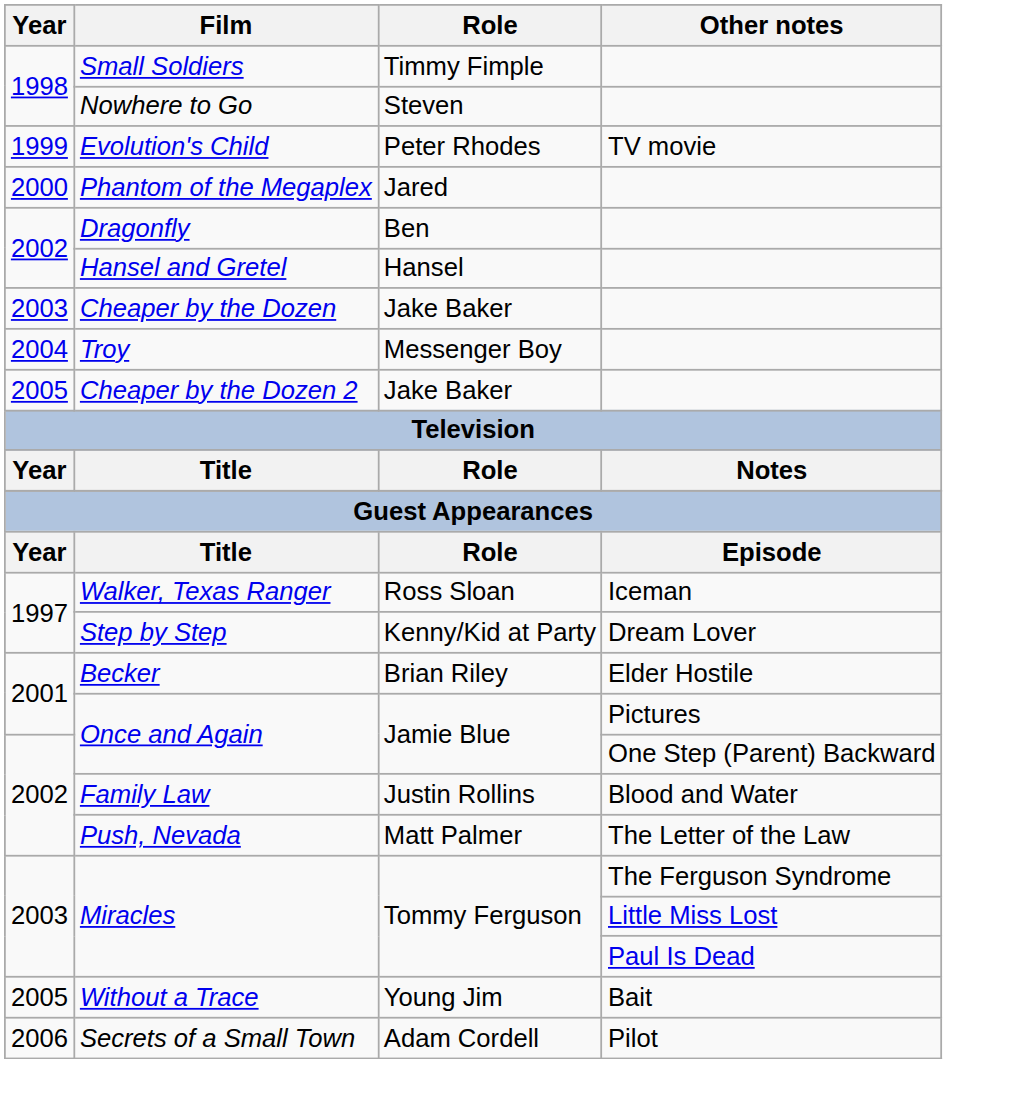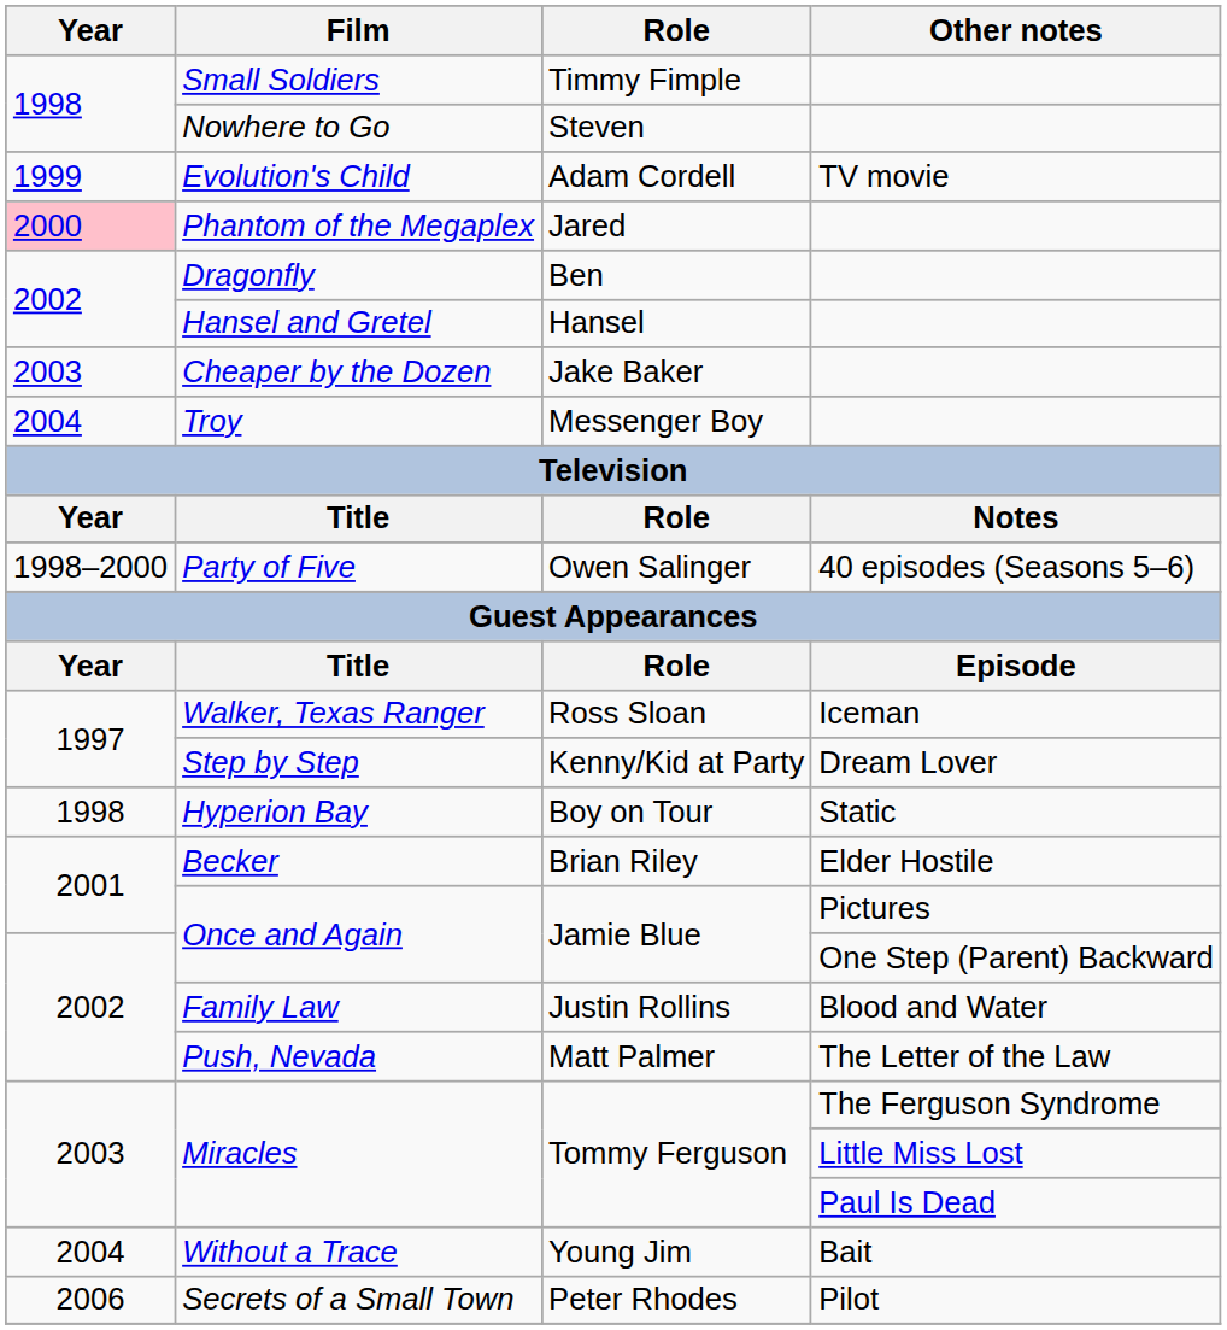Evolution's Child | Role: Peter Rhodes -> Adam Cordell
Phantom of the Megaplex | Year: no background -> pink background
- row: 2005 | Cheaper by the Dozen 2 | Jake Baker
+ row: 1998–2000 | Party of Five | Owen Salinger | 40 episodes (Seasons 5–6)
+ row: 1998 | Hyperion Bay | Boy on Tour | Static
Without a Trace | Year: 2005 -> 2004
Secrets of a Small Town | Role: Adam Cordell -> Peter Rhodes
